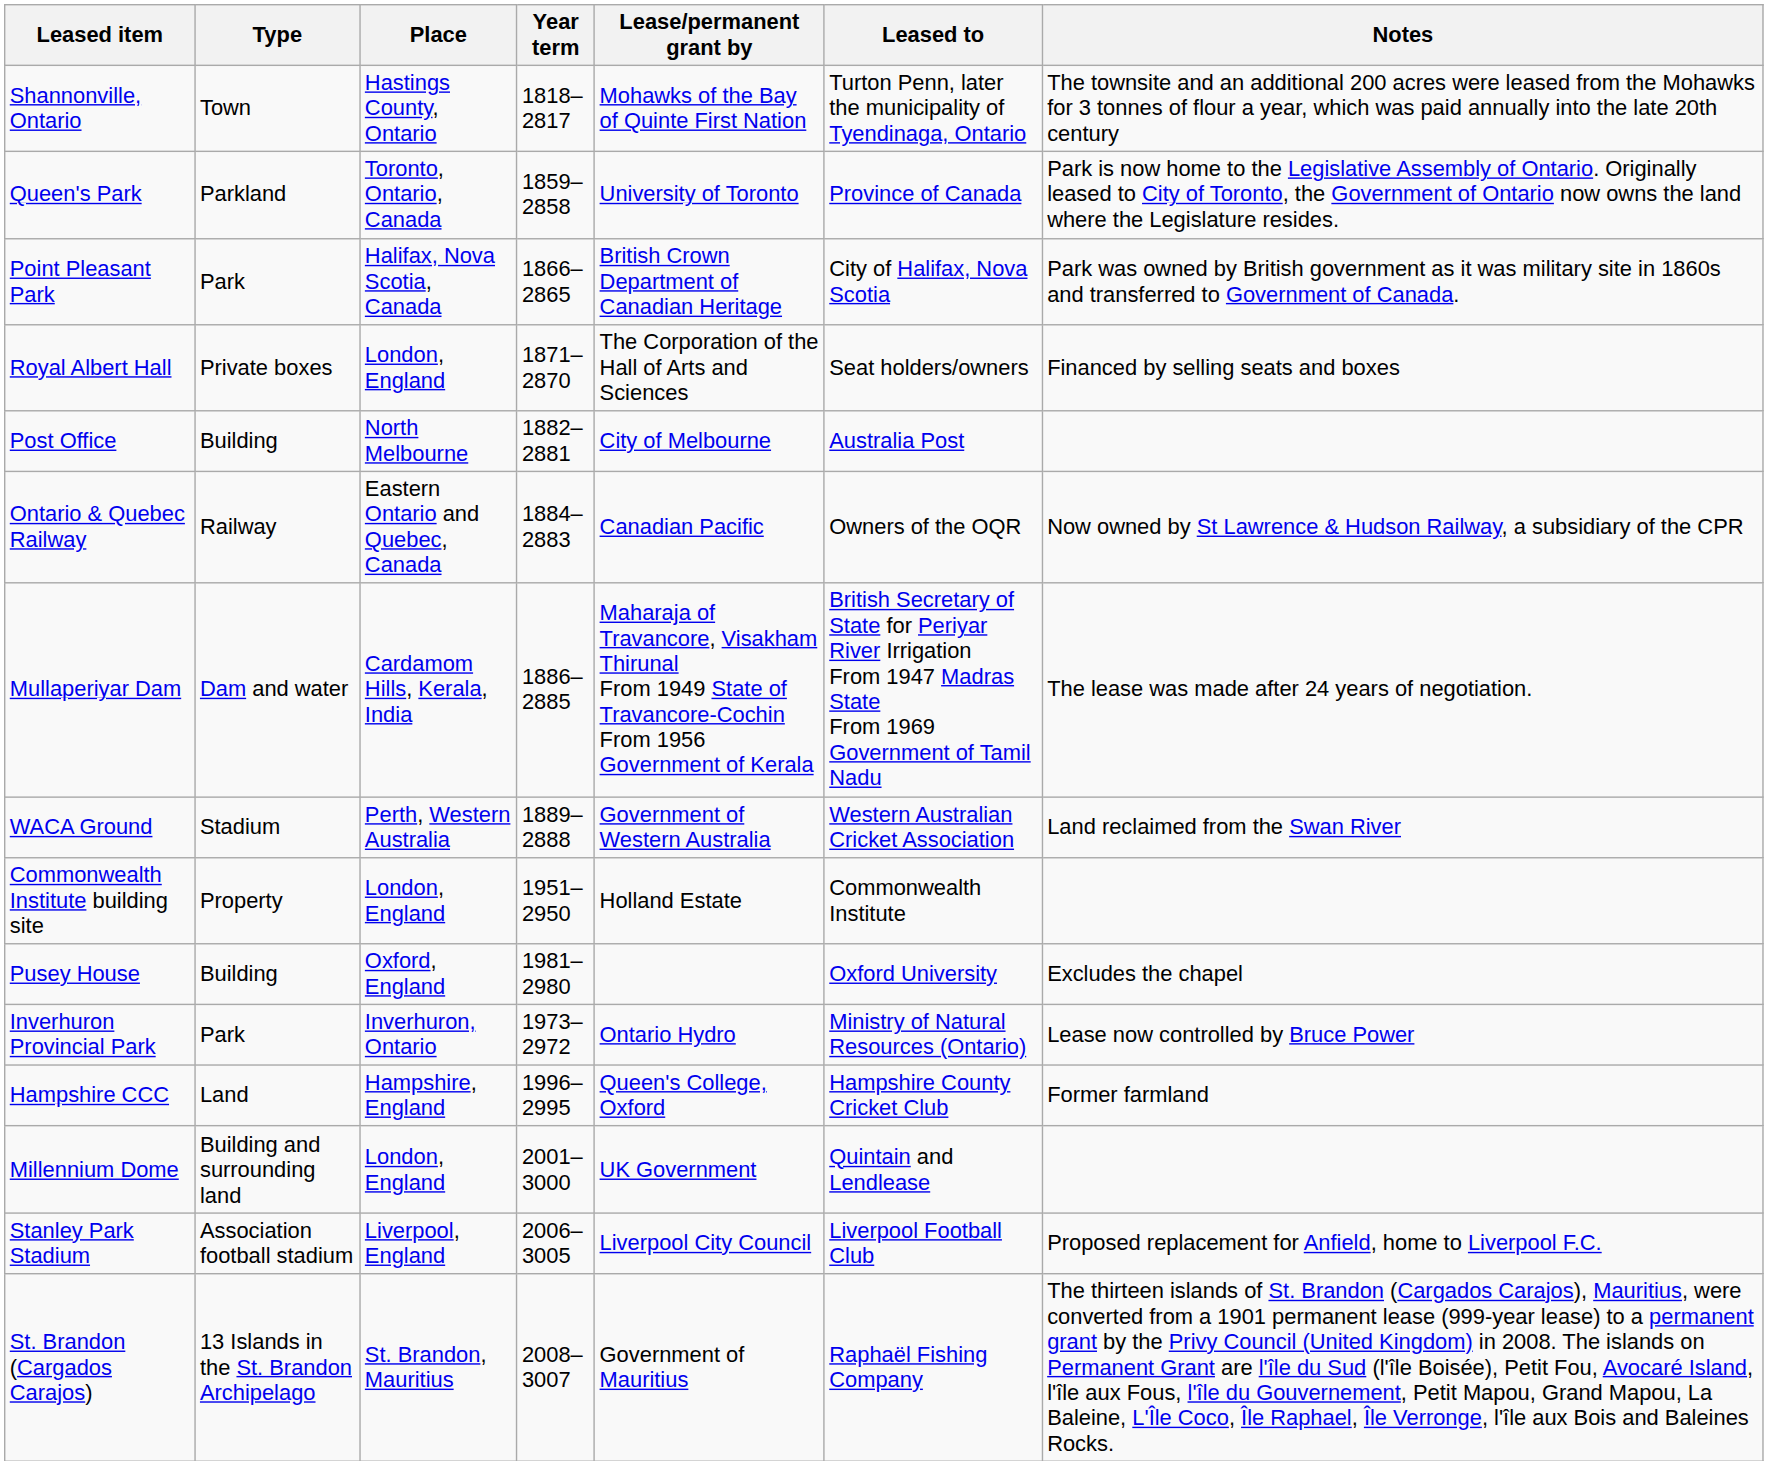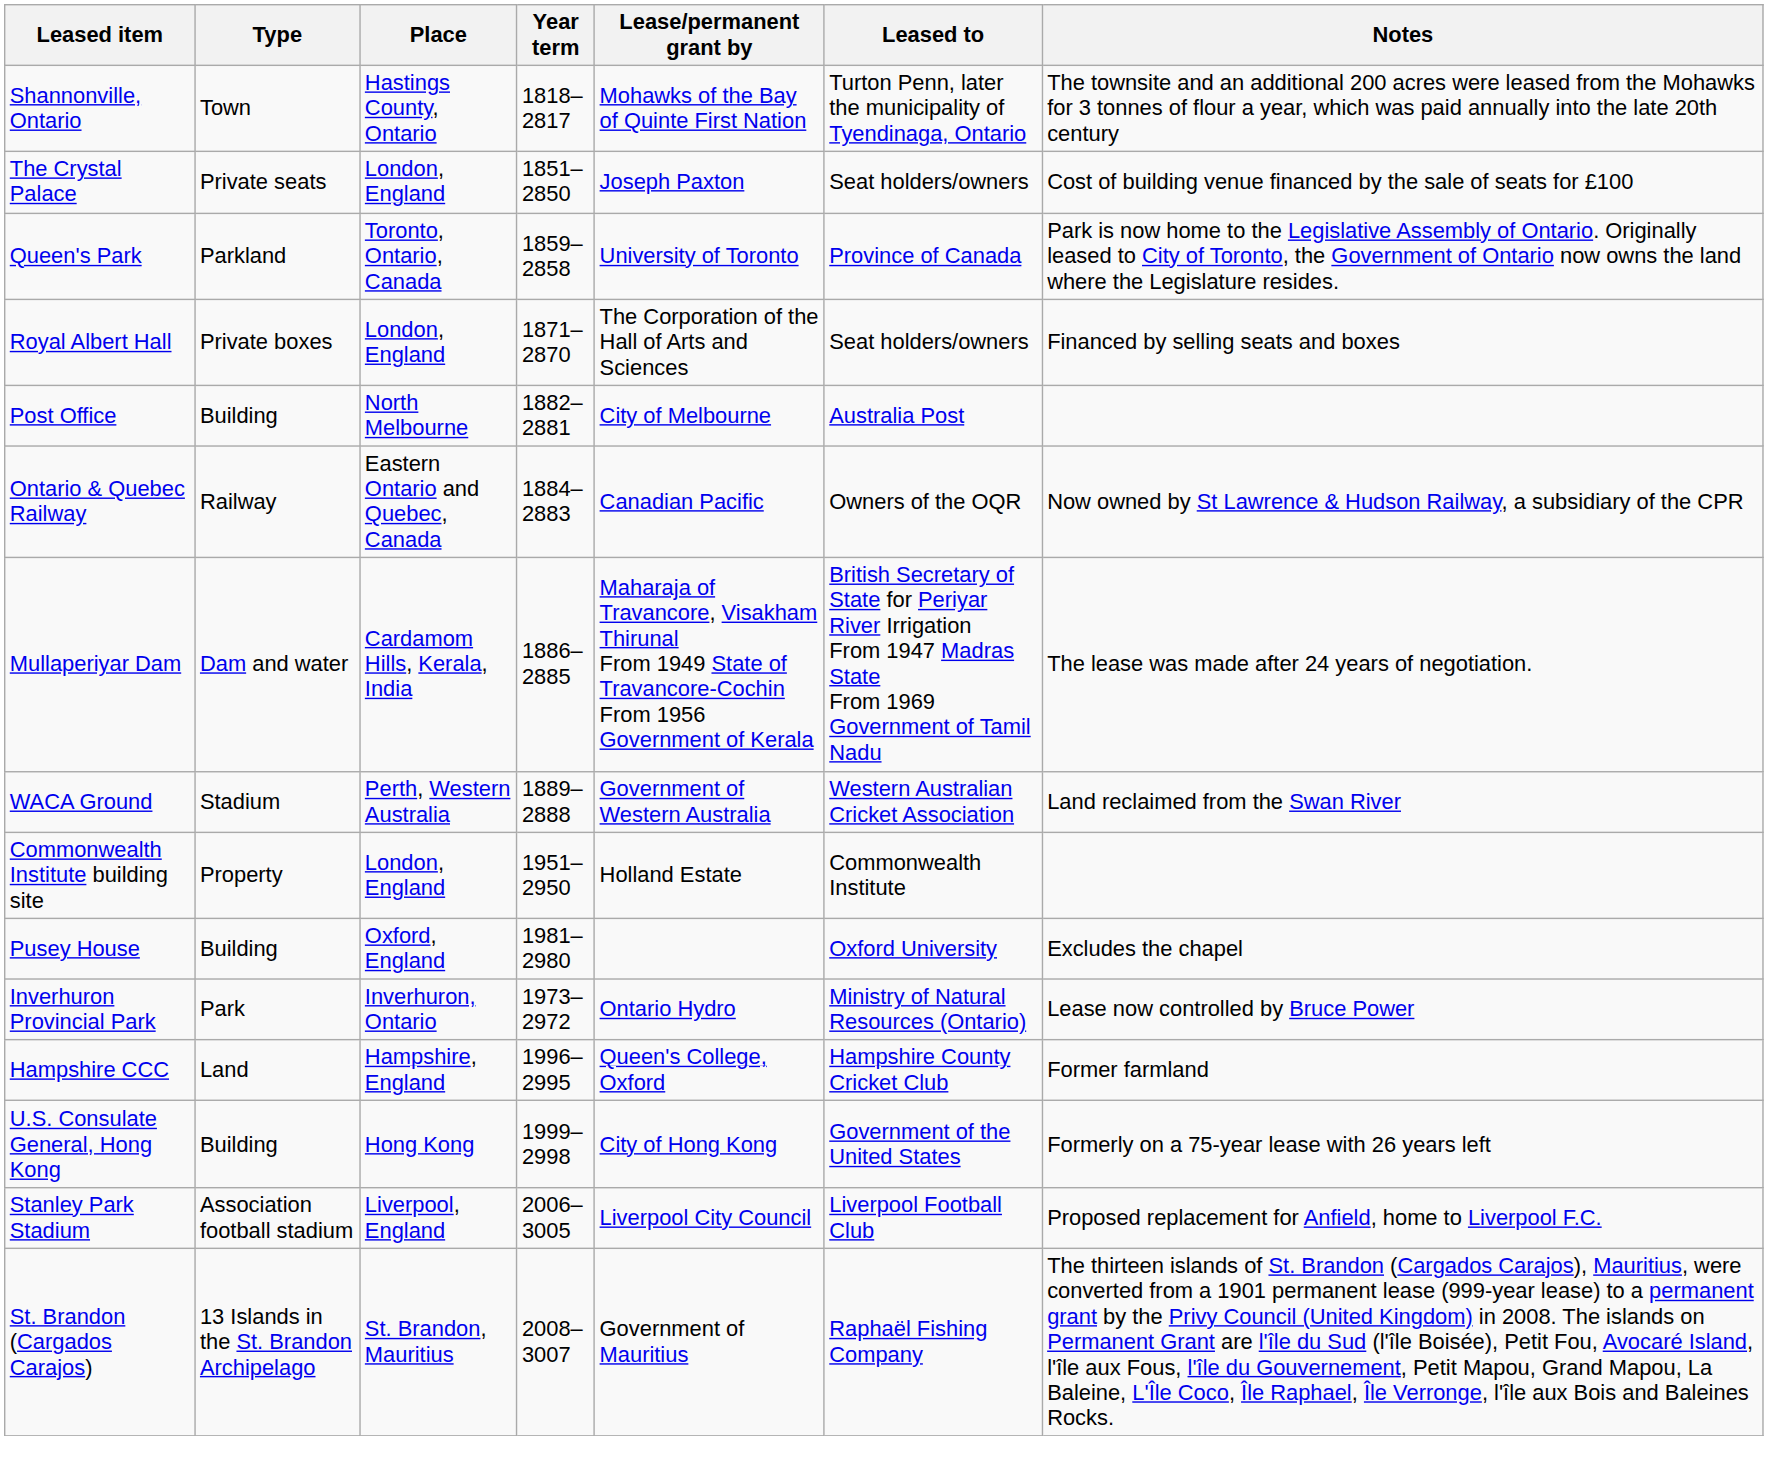+ row: The Crystal Palace | Private seats | London, England | 1851–2850 | Joseph Paxton | Seat holders/owners | Cost of building venue financed by the sale of seats for £100
- row: Point Pleasant Park | Park | Halifax, Nova Scotia, Canada | 1866–2865 | British Crown Department of Canadian Heritage | City of Halifax, Nova Scotia | Park was owned by British government as it was military site in 1860s and transferred to Government of Canada.
+ row: U.S. Consulate General, Hong Kong | Building | Hong Kong | 1999–2998 | City of Hong Kong | Government of the United States | Formerly on a 75-year lease with 26 years left
- row: Millennium Dome | Building and surrounding land | London, England | 2001–3000 | UK Government | Quintain and Lendlease
